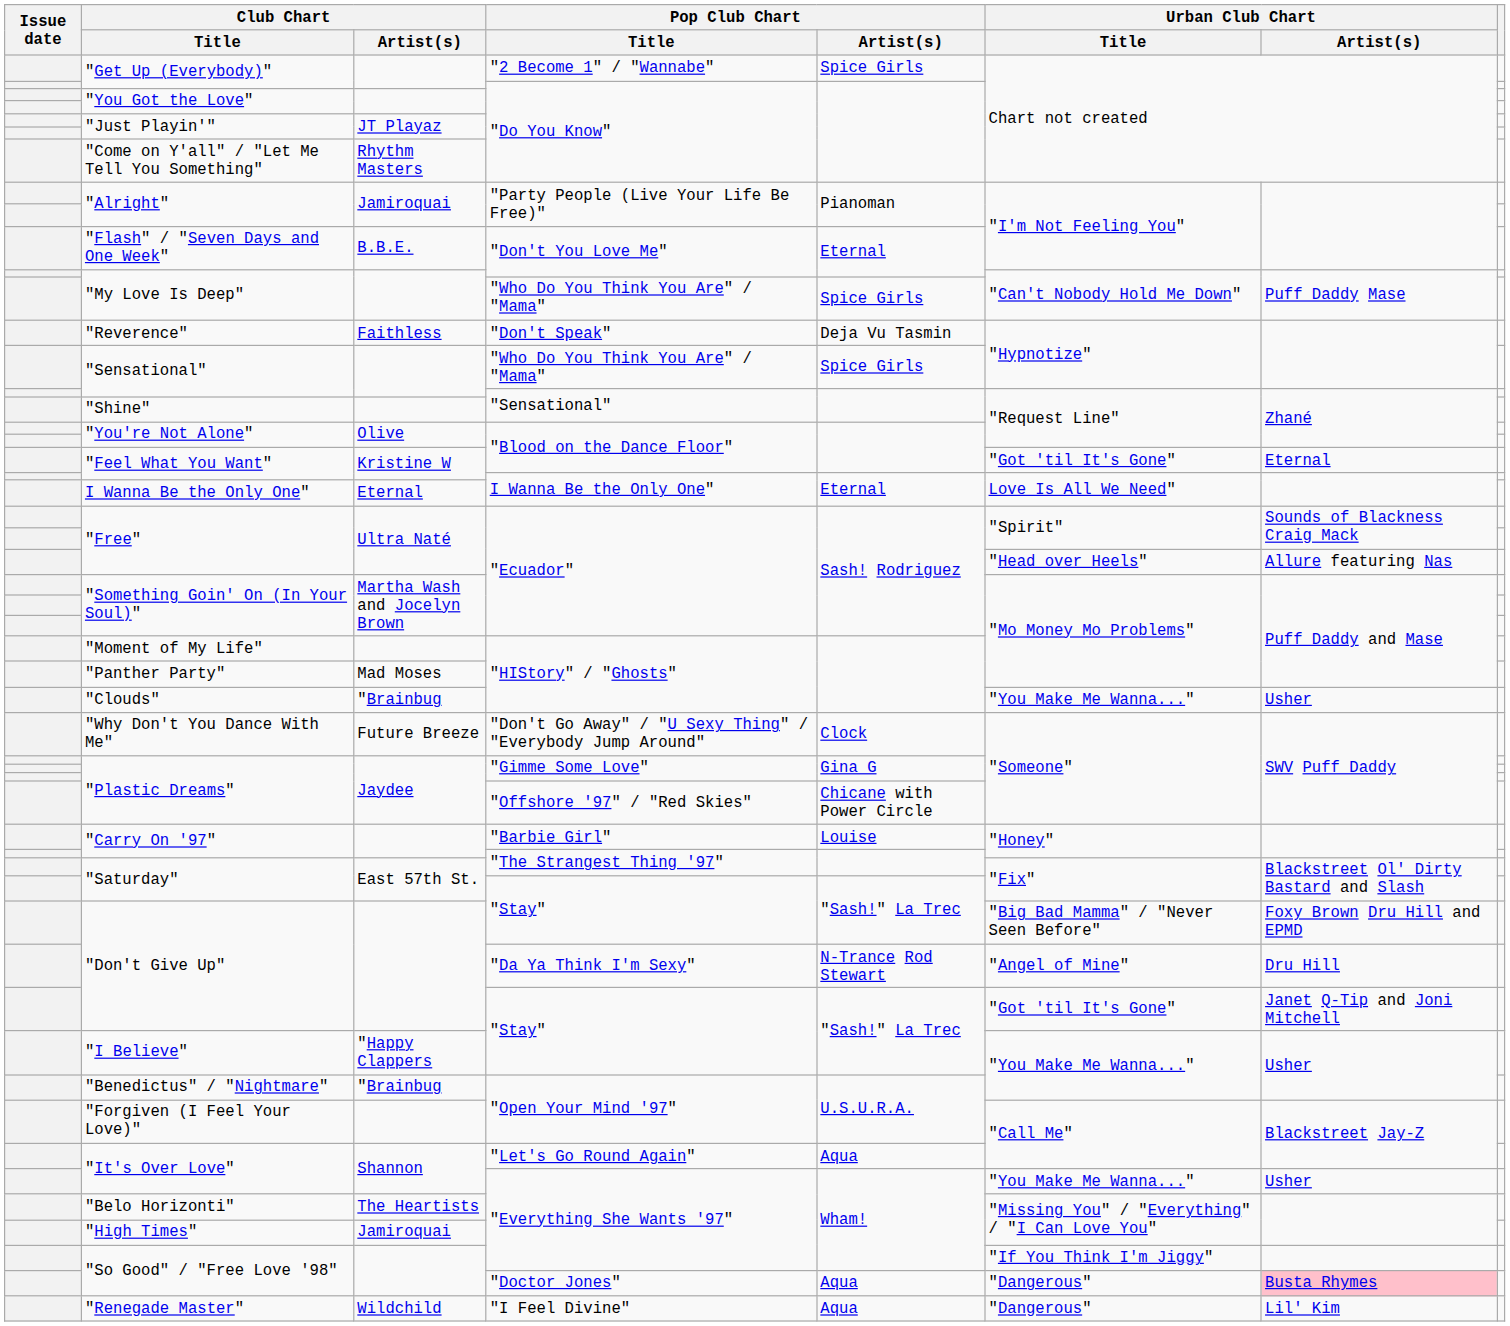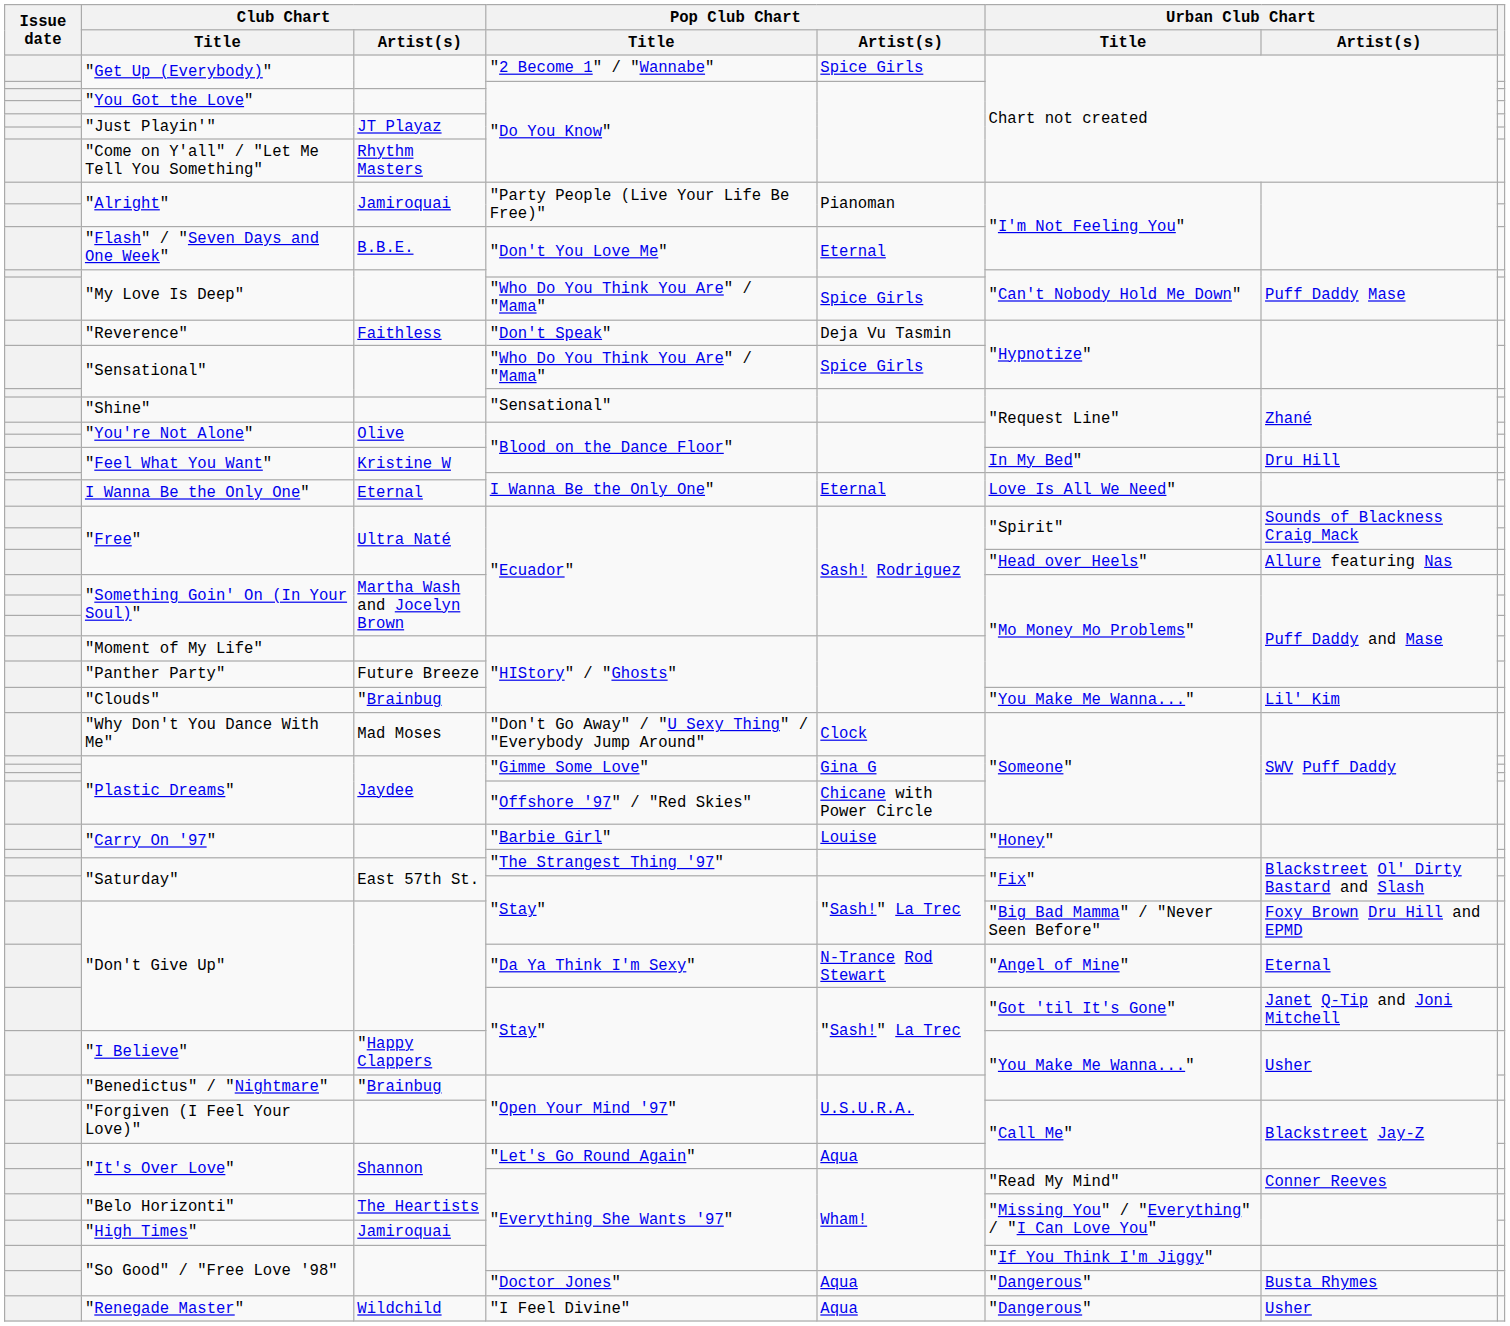"Feel What You Want" / "Blood on the Dance Floor" | Urban Club Chart / Title: "Got 'til It's Gone" -> In My Bed"
"Feel What You Want" / "Blood on the Dance Floor" | Urban Club Chart / Artist(s): Eternal -> Dru Hill
"Panther Party" | Club Chart / Artist(s): Mad Moses -> Future Breeze
"Clouds" | Urban Club Chart / Artist(s): Usher -> Lil' Kim
"Why Don't You Dance With Me" | Club Chart / Artist(s): Future Breeze -> Mad Moses
"Don't Give Up" / "Da Ya Think I'm Sexy" | Urban Club Chart / Artist(s): Dru Hill -> Eternal
"It's Over Love" / "Everything She Wants '97" | Urban Club Chart / Title: "You Make Me Wanna..." -> "Read My Mind"
"It's Over Love" / "Everything She Wants '97" | Urban Club Chart / Artist(s): Usher -> Conner Reeves
"So Good" / "Free Love '98" / "Doctor Jones" | Urban Club Chart / Artist(s): pink background -> no background
"Renegade Master" | Urban Club Chart / Artist(s): Lil' Kim -> Usher
